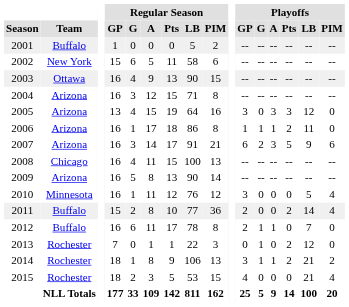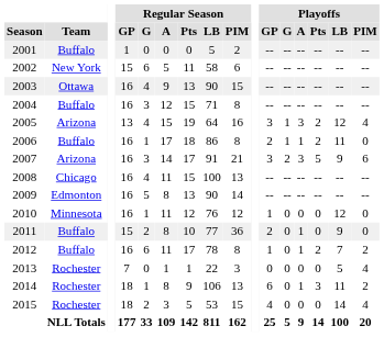2004 | Team: Arizona -> Buffalo
2005 | Playoffs / G: 0 -> 1
2005 | Playoffs / Pts: 3 -> 2
2005 | Playoffs / PIM: 0 -> 4
2006 | Team: Arizona -> Buffalo
2006 | Playoffs / GP: 1 -> 2
2007 | Playoffs / GP: 6 -> 3
2009 | Team: Arizona -> Edmonton
2010 | Playoffs / GP: 3 -> 1
2010 | Playoffs / LB: 5 -> 12
2010 | Playoffs / PIM: 4 -> 0
2011 | Playoffs / A: 0 -> 1
2011 | Playoffs / Pts: 2 -> 0
2011 | Playoffs / LB: 14 -> 9
2011 | Playoffs / PIM: 4 -> 0
2012 | Playoffs / GP: 2 -> 1
2012 | Playoffs / G: 1 -> 0
2012 | Playoffs / Pts: 0 -> 2
2012 | Playoffs / PIM: 0 -> 2
2013 | Playoffs / G: 1 -> 0
2013 | Playoffs / Pts: 2 -> 0
2013 | Playoffs / LB: 12 -> 5
2013 | Playoffs / PIM: 0 -> 4
2014 | Playoffs / GP: 3 -> 6
2014 | Playoffs / G: 1 -> 0
2014 | Playoffs / Pts: 2 -> 3
2014 | Playoffs / LB: 21 -> 11
2015 | Playoffs / LB: 21 -> 14
